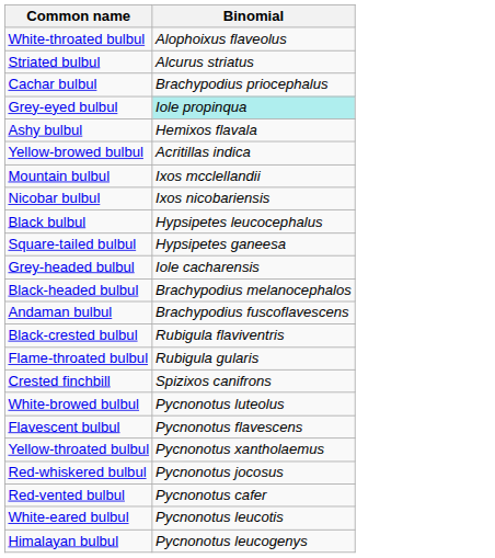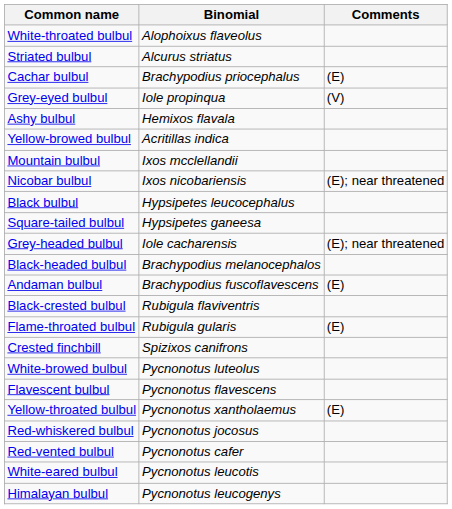+ column: Comments | (E) | (V) | (E); near threatened | (E); near threatened | (E) | (E) | (E)
Grey-eyed bulbul | Binomial: paleturquoise background -> no background
